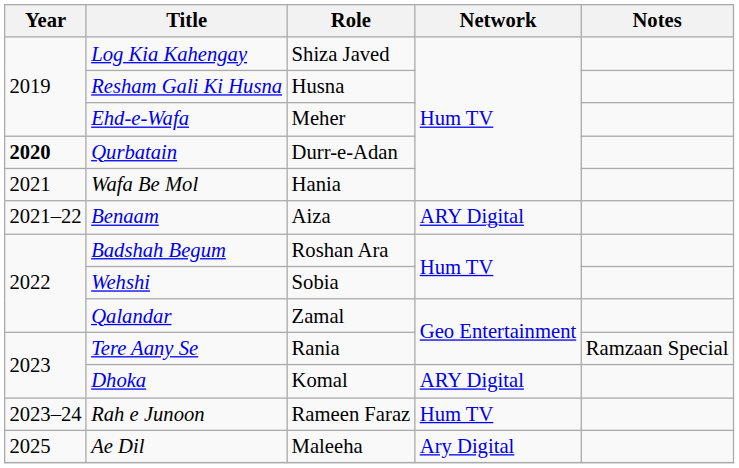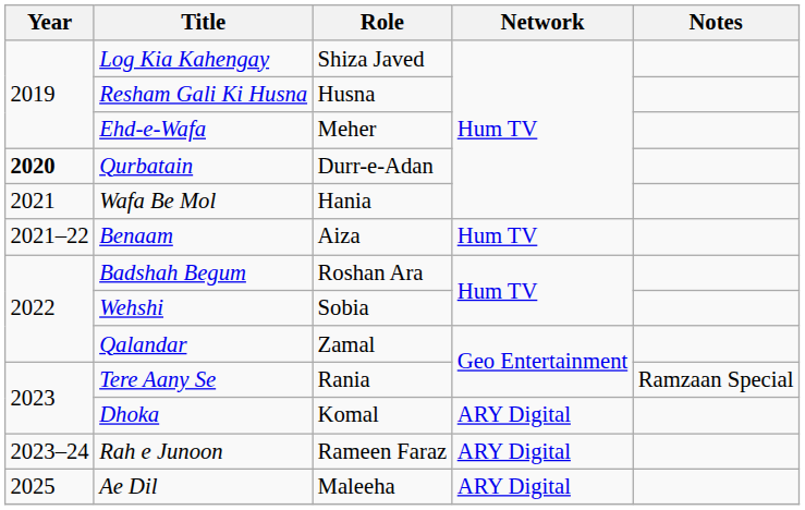Benaam | Network: ARY Digital -> Hum TV
Rah e Junoon | Network: Hum TV -> ARY Digital
Ae Dil | Network: Ary Digital -> ARY Digital
